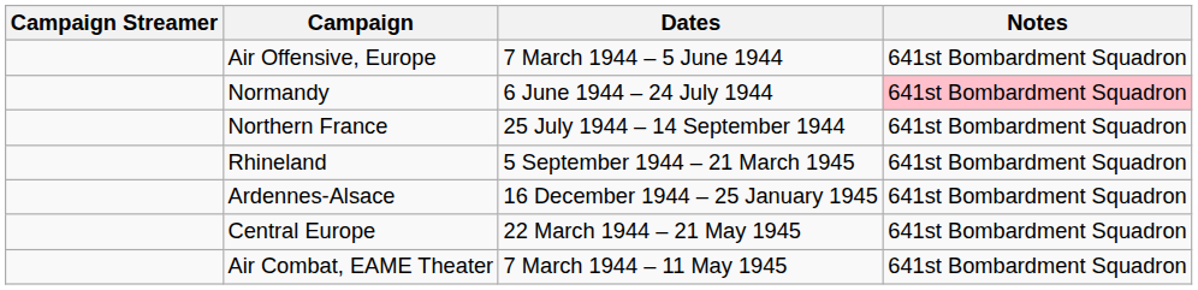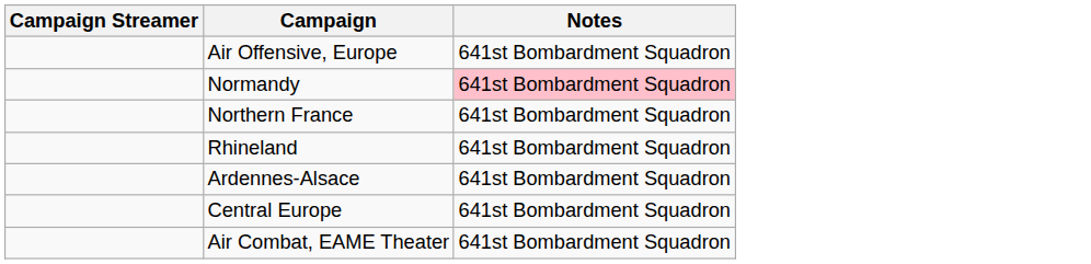- column: Dates | 7 March 1944 – 5 June 1944 | 6 June 1944 – 24 July 1944 | 25 July 1944 – 14 September 1944 | 5 September 1944 – 21 March 1945 | 16 December 1944 – 25 January 1945 | 22 March 1944 – 21 May 1945 | 7 March 1944 – 11 May 1945
